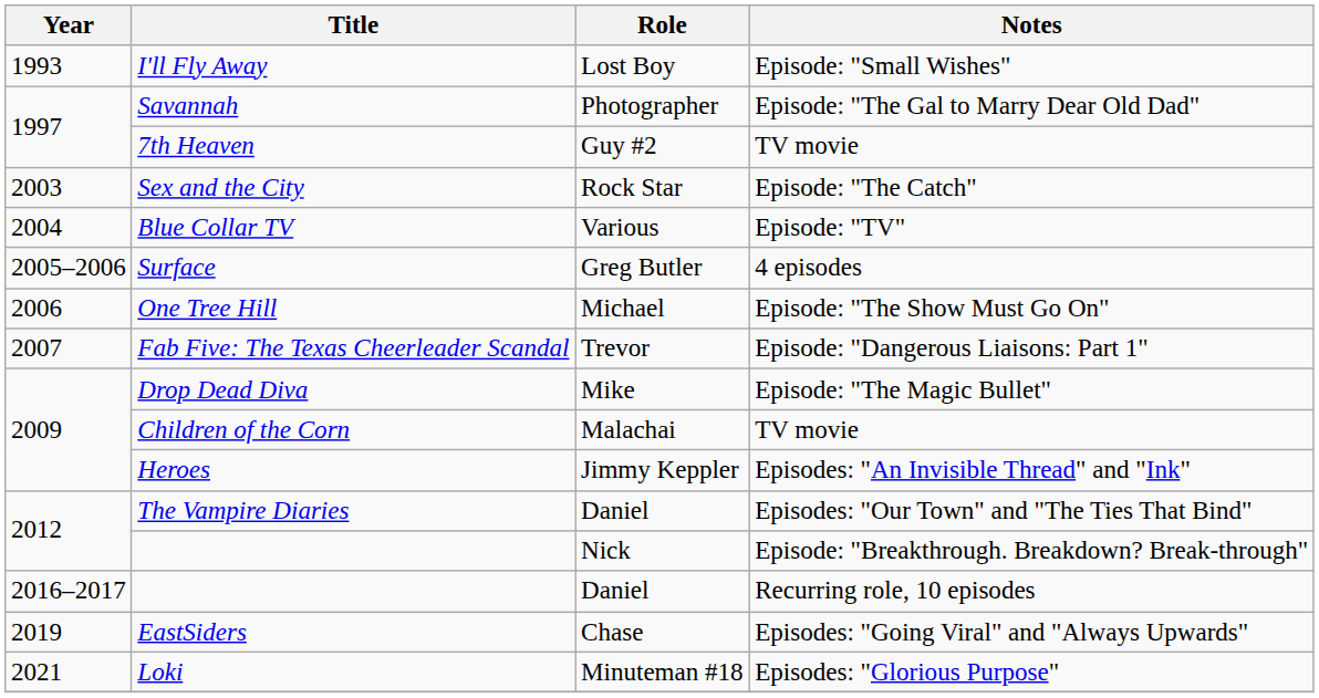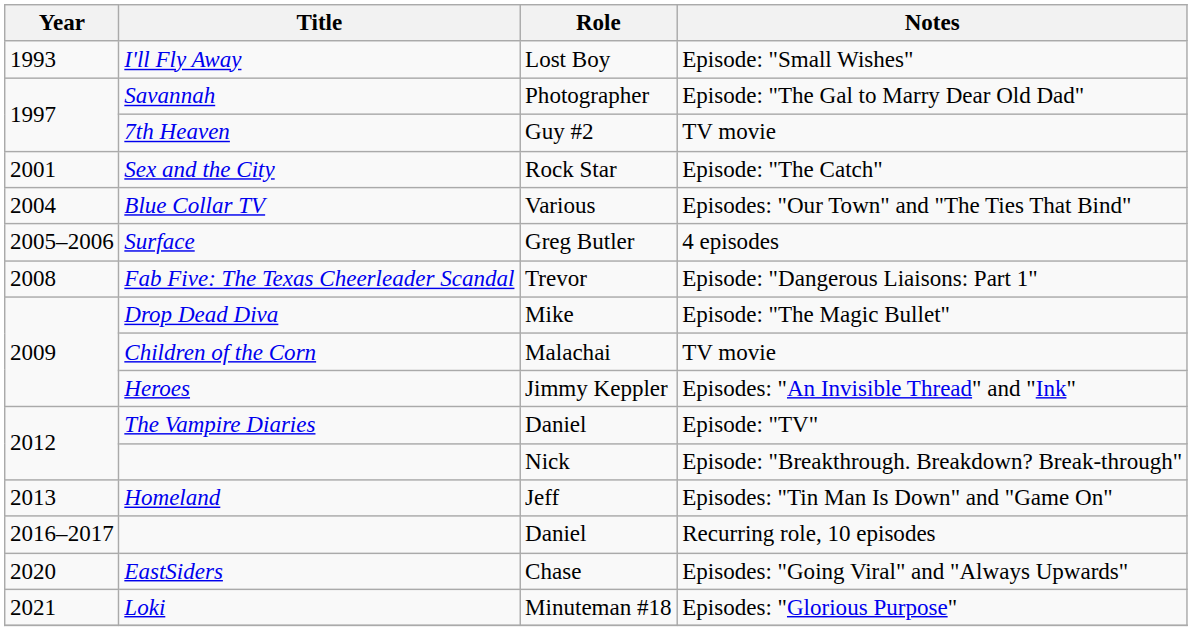Sex and the City | Year: 2003 -> 2001
Blue Collar TV | Notes: Episode: "TV" -> Episodes: "Our Town" and "The Ties That Bind"
- row: 2006 | One Tree Hill | Michael | Episode: "The Show Must Go On"
Fab Five: The Texas Cheerleader Scandal | Year: 2007 -> 2008
The Vampire Diaries | Notes: Episodes: "Our Town" and "The Ties That Bind" -> Episode: "TV"
+ row: 2013 | Homeland | Jeff | Episodes: "Tin Man Is Down" and "Game On"
EastSiders | Year: 2019 -> 2020
